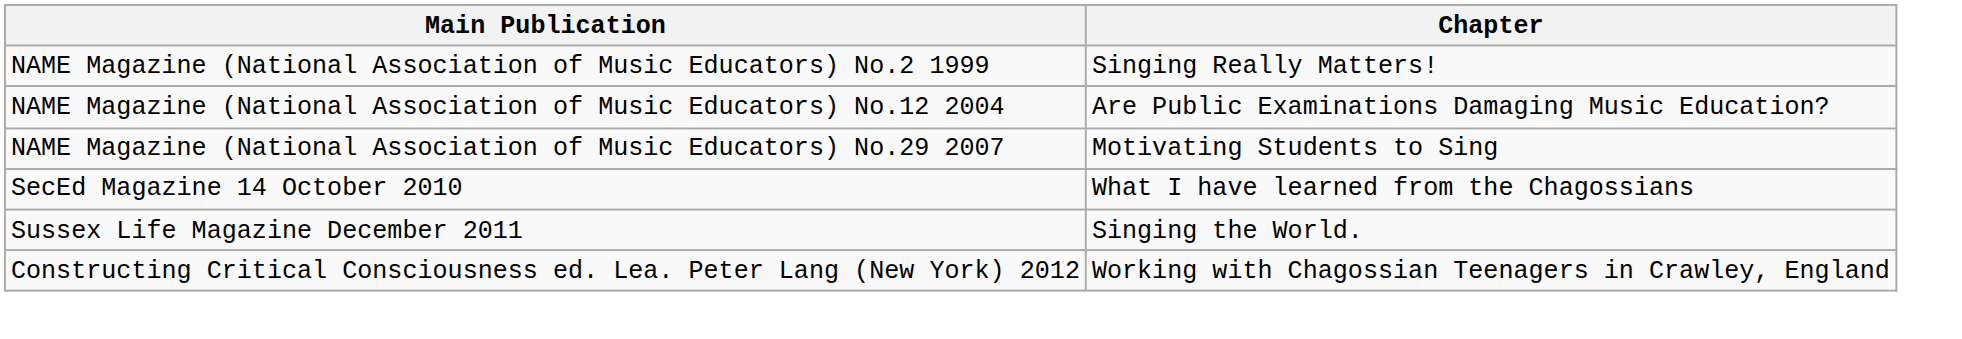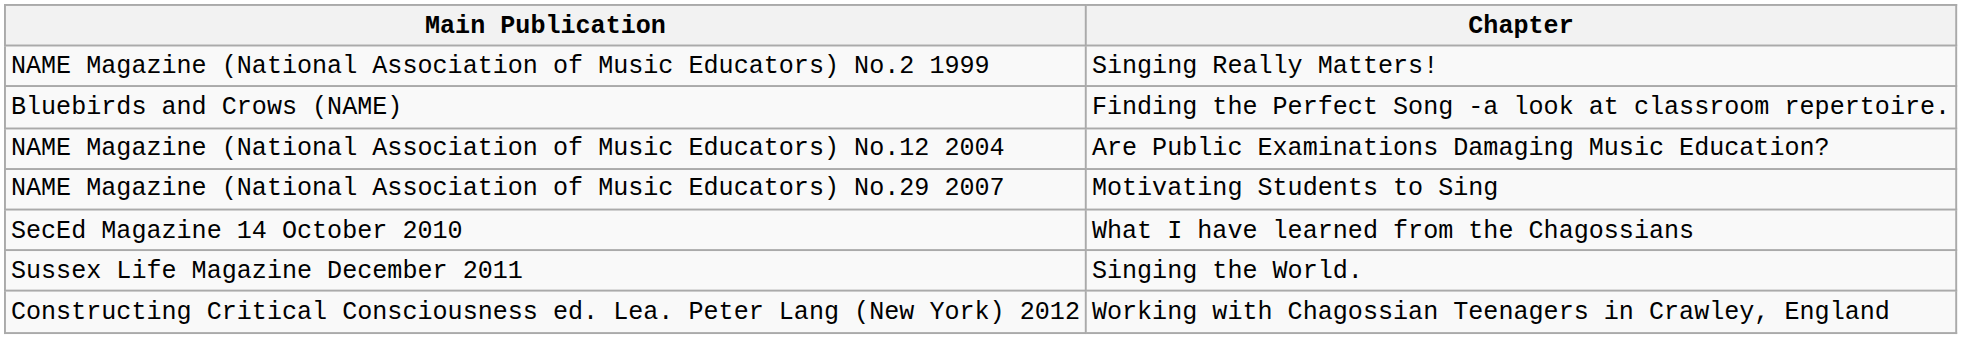+ row: Bluebirds and Crows (NAME) | Finding the Perfect Song -a look at classroom repertoire.
